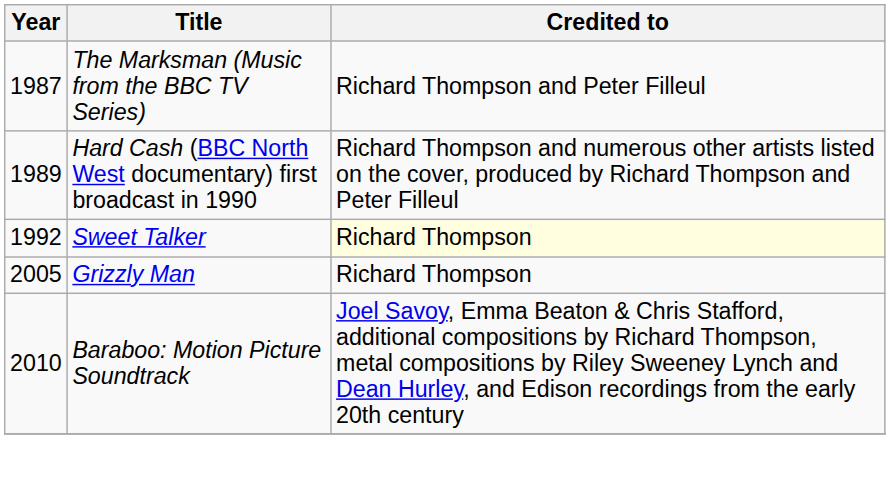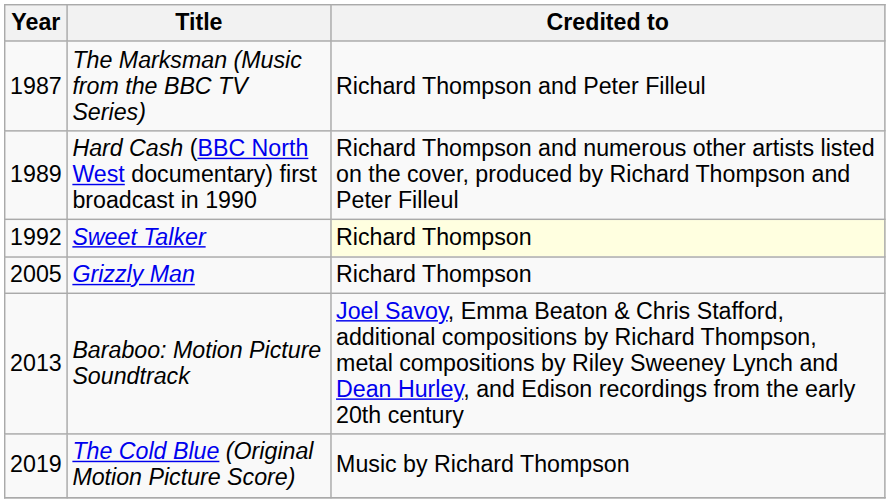Baraboo: Motion Picture Soundtrack | Year: 2010 -> 2013
+ row: 2019 | The Cold Blue (Original Motion Picture Score) | Music by Richard Thompson
